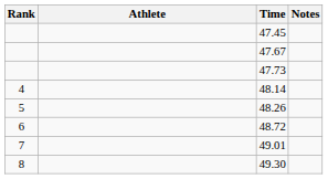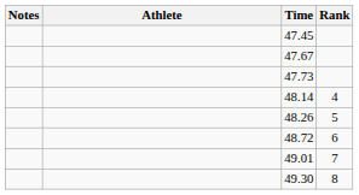columns swapped: Rank <-> Notes
